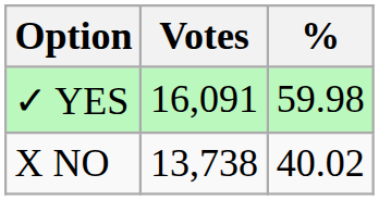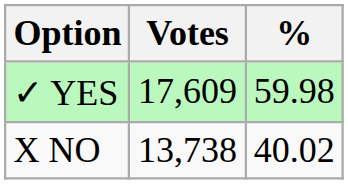✓ YES | Votes: 16,091 -> 17,609
